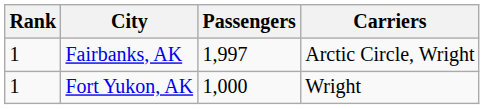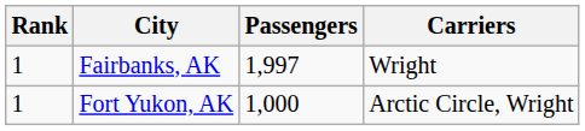Fairbanks, AK | Carriers: Arctic Circle, Wright -> Wright
Fort Yukon, AK | Carriers: Wright -> Arctic Circle, Wright
